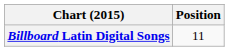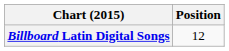Billboard Latin Digital Songs | Position: 11 -> 12
